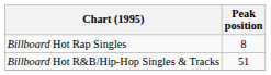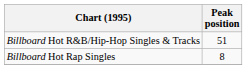rows swapped: Billboard Hot R&B/Hip-Hop Singles & Tracks <-> Billboard Hot Rap Singles
